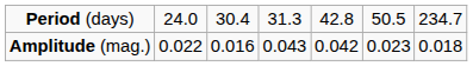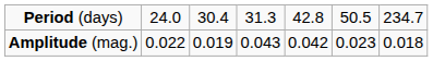Amplitude (mag.) | column 3: 0.016 -> 0.019
